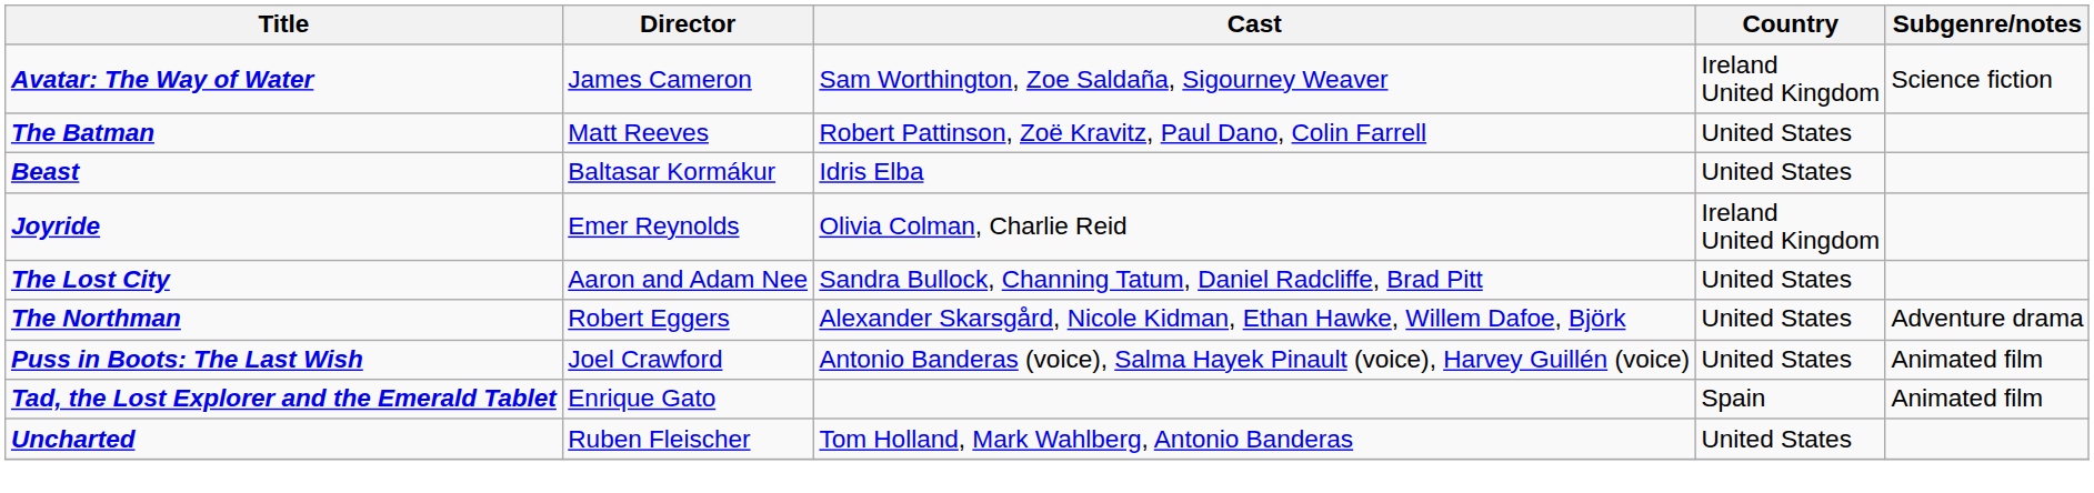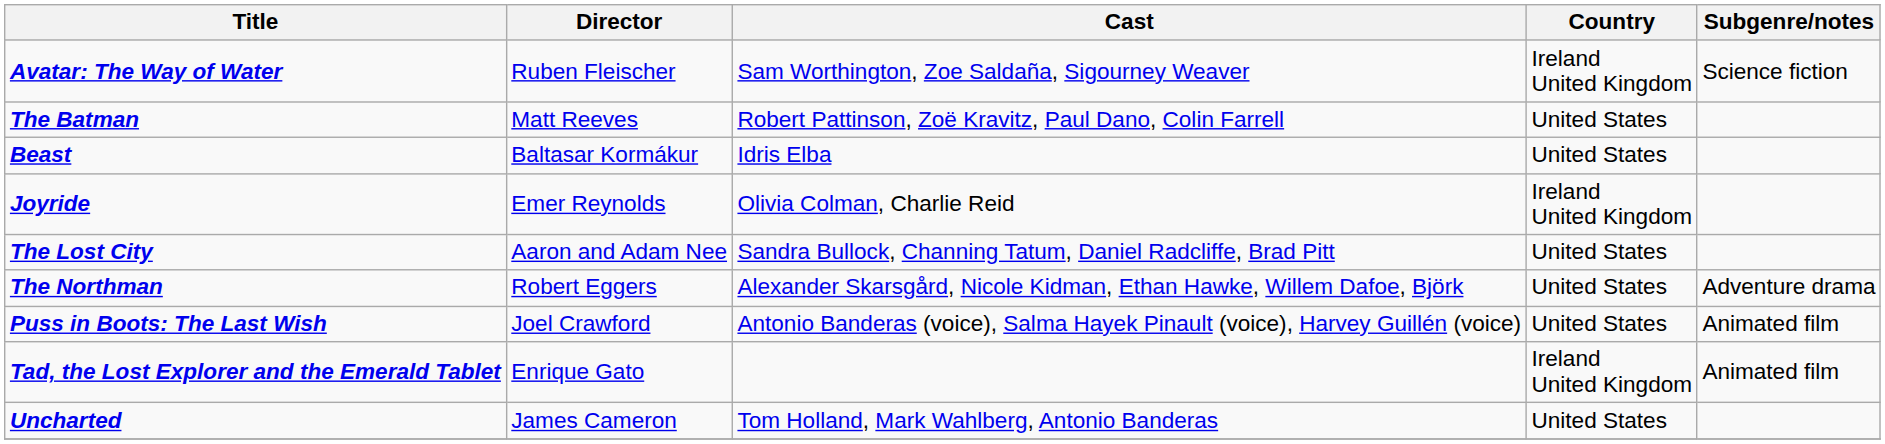Avatar: The Way of Water | Director: James Cameron -> Ruben Fleischer
Tad, the Lost Explorer and the Emerald Tablet | Country: Spain -> Ireland United Kingdom
Uncharted | Director: Ruben Fleischer -> James Cameron
